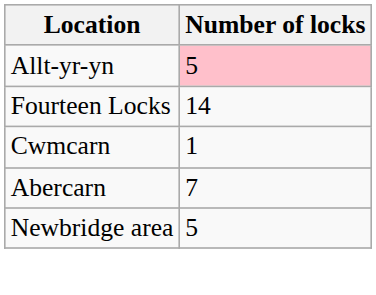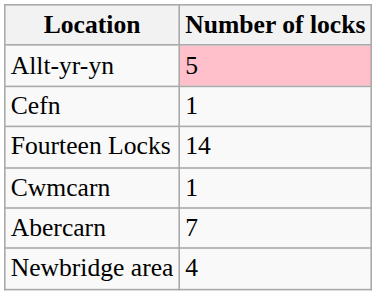+ row: Cefn | 1
Newbridge area | Number of locks: 5 -> 4
